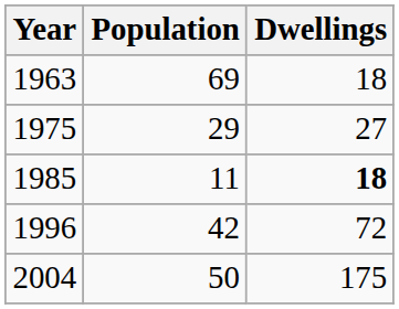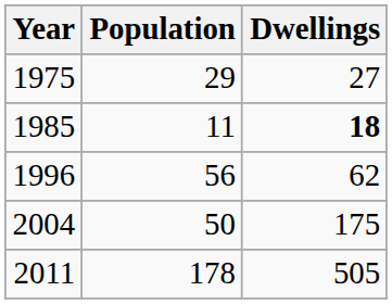- row: 1963 | 69 | 18
1996 | Population: 42 -> 56
1996 | Dwellings: 72 -> 62
+ row: 2011 | 178 | 505
